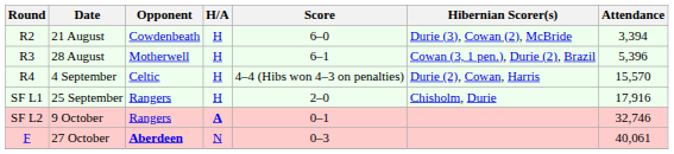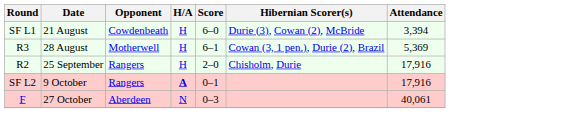21 August | Round: R2 -> SF L1
28 August | Attendance: 5,396 -> 5,369
- row: R4 | 4 September | Celtic | H | 4–4 (Hibs won 4–3 on penalties) | Durie (2), Cowan, Harris | 15,570
25 September | Round: SF L1 -> R2
9 October | Attendance: 32,746 -> 17,916
27 October | Opponent: bold -> normal
